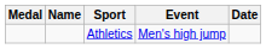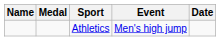columns swapped: Medal <-> Name
